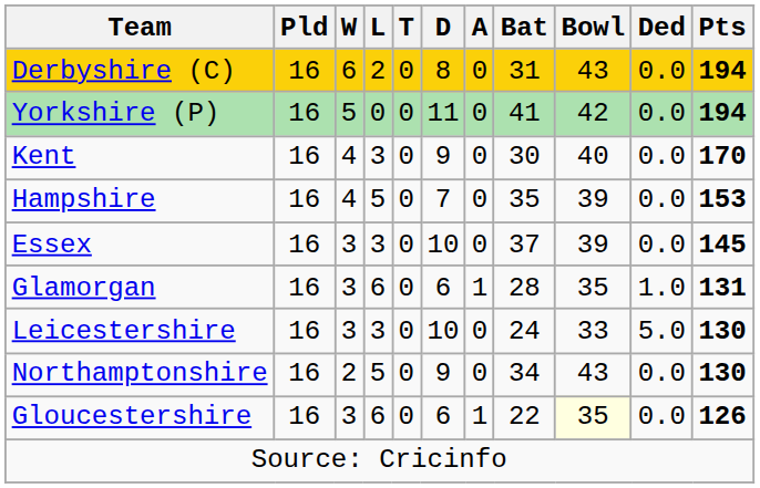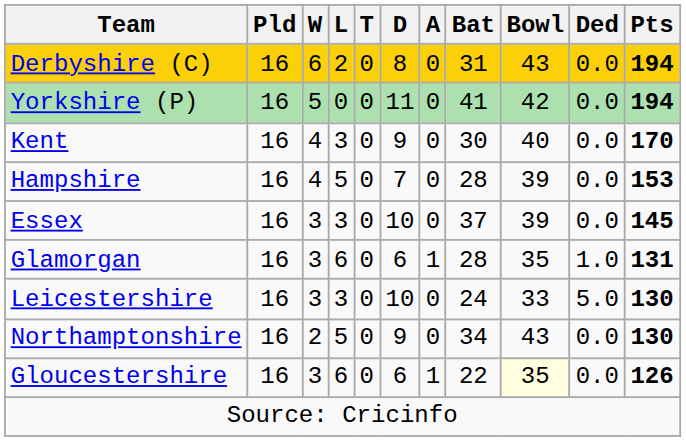Hampshire | Bat: 35 -> 28
